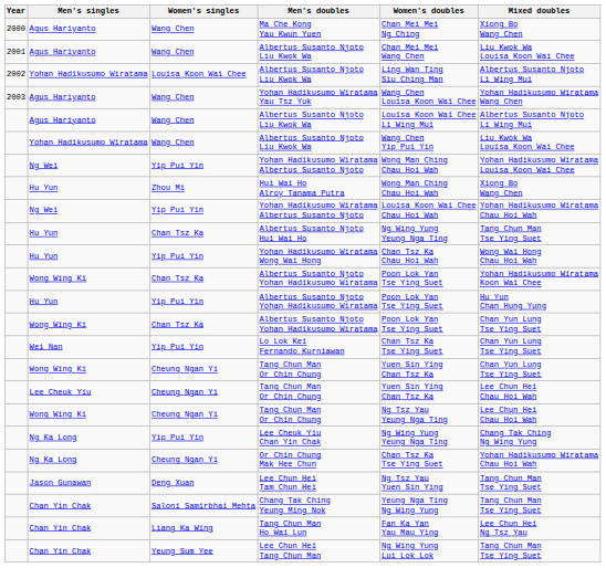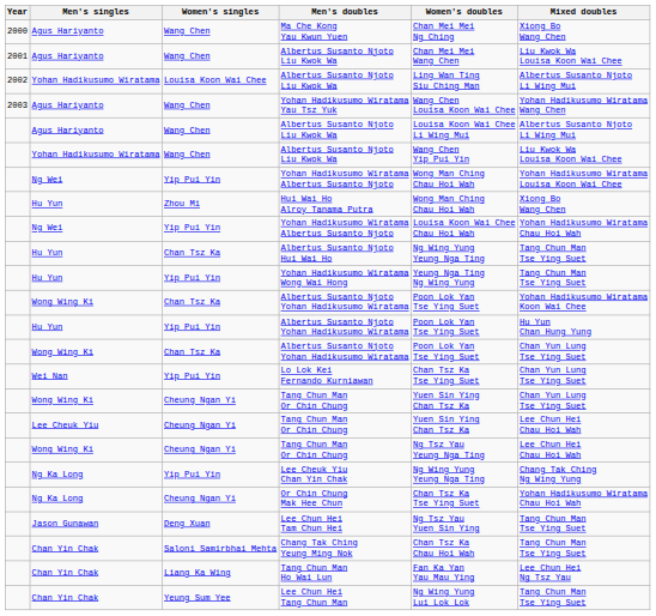Yohan Hadikusumo Wiratama Wong Wai Hong | Women's doubles: Chan Tsz Ka Chau Hoi Wah -> Yeung Nga Ting Ng Wing Yung
Yohan Hadikusumo Wiratama Wong Wai Hong | Mixed doubles: Wong Wai Hong Chau Hoi Wah -> Tang Chun Man Tse Ying Suet
Chang Tak Ching Yeung Ming Nok | Women's doubles: Yeung Nga Ting Ng Wing Yung -> Chan Tsz Ka Chau Hoi Wah
